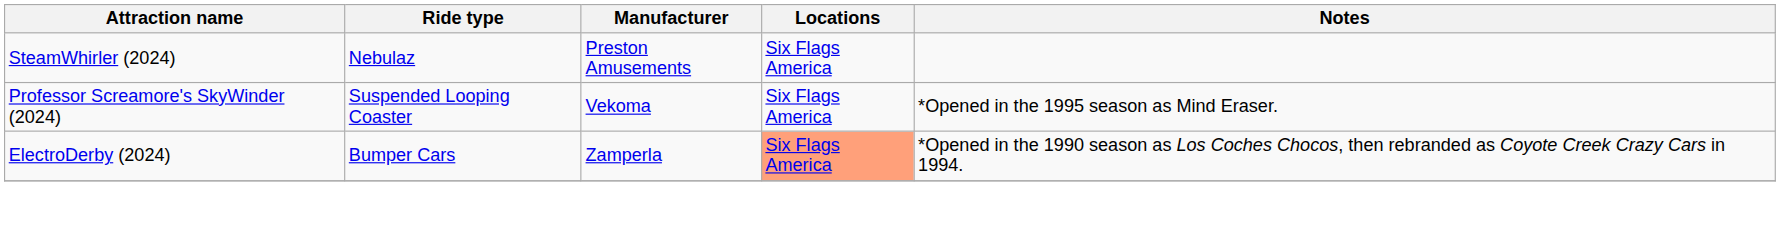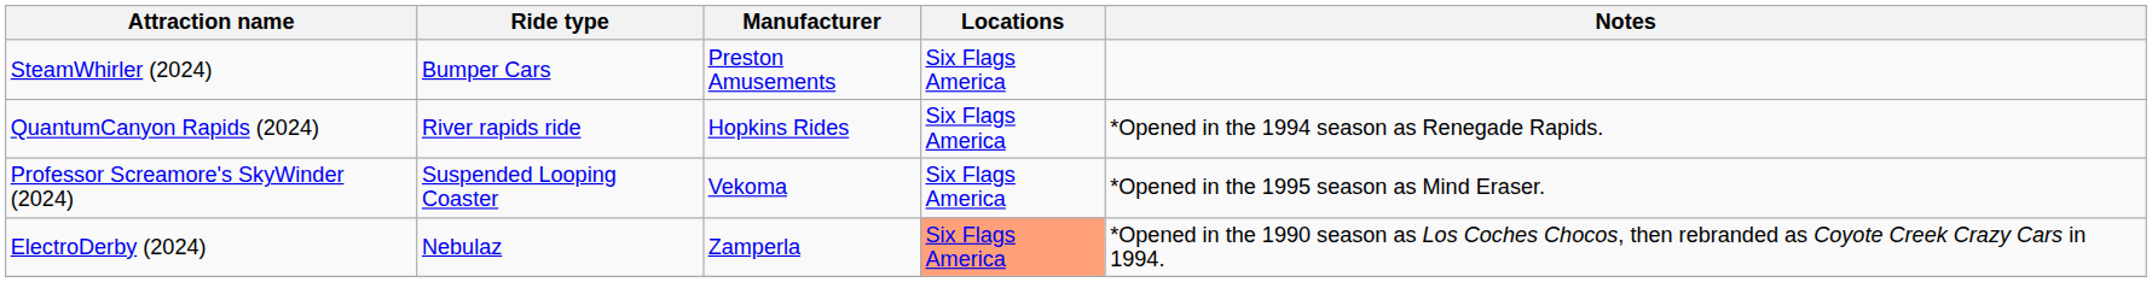SteamWhirler (2024) | Ride type: Nebulaz -> Bumper Cars
+ row: QuantumCanyon Rapids (2024) | River rapids ride | Hopkins Rides | Six Flags America | *Opened in the 1994 season as Renegade Rapids.
ElectroDerby (2024) | Ride type: Bumper Cars -> Nebulaz
